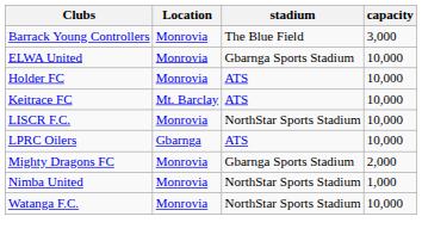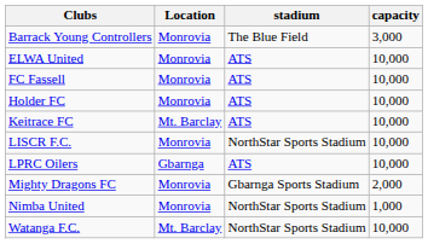ELWA United | stadium: Gbarnga Sports Stadium -> ATS
+ row: FC Fassell | Monrovia | ATS | 10,000
Watanga F.C. | Location: Monrovia -> Mt. Barclay
